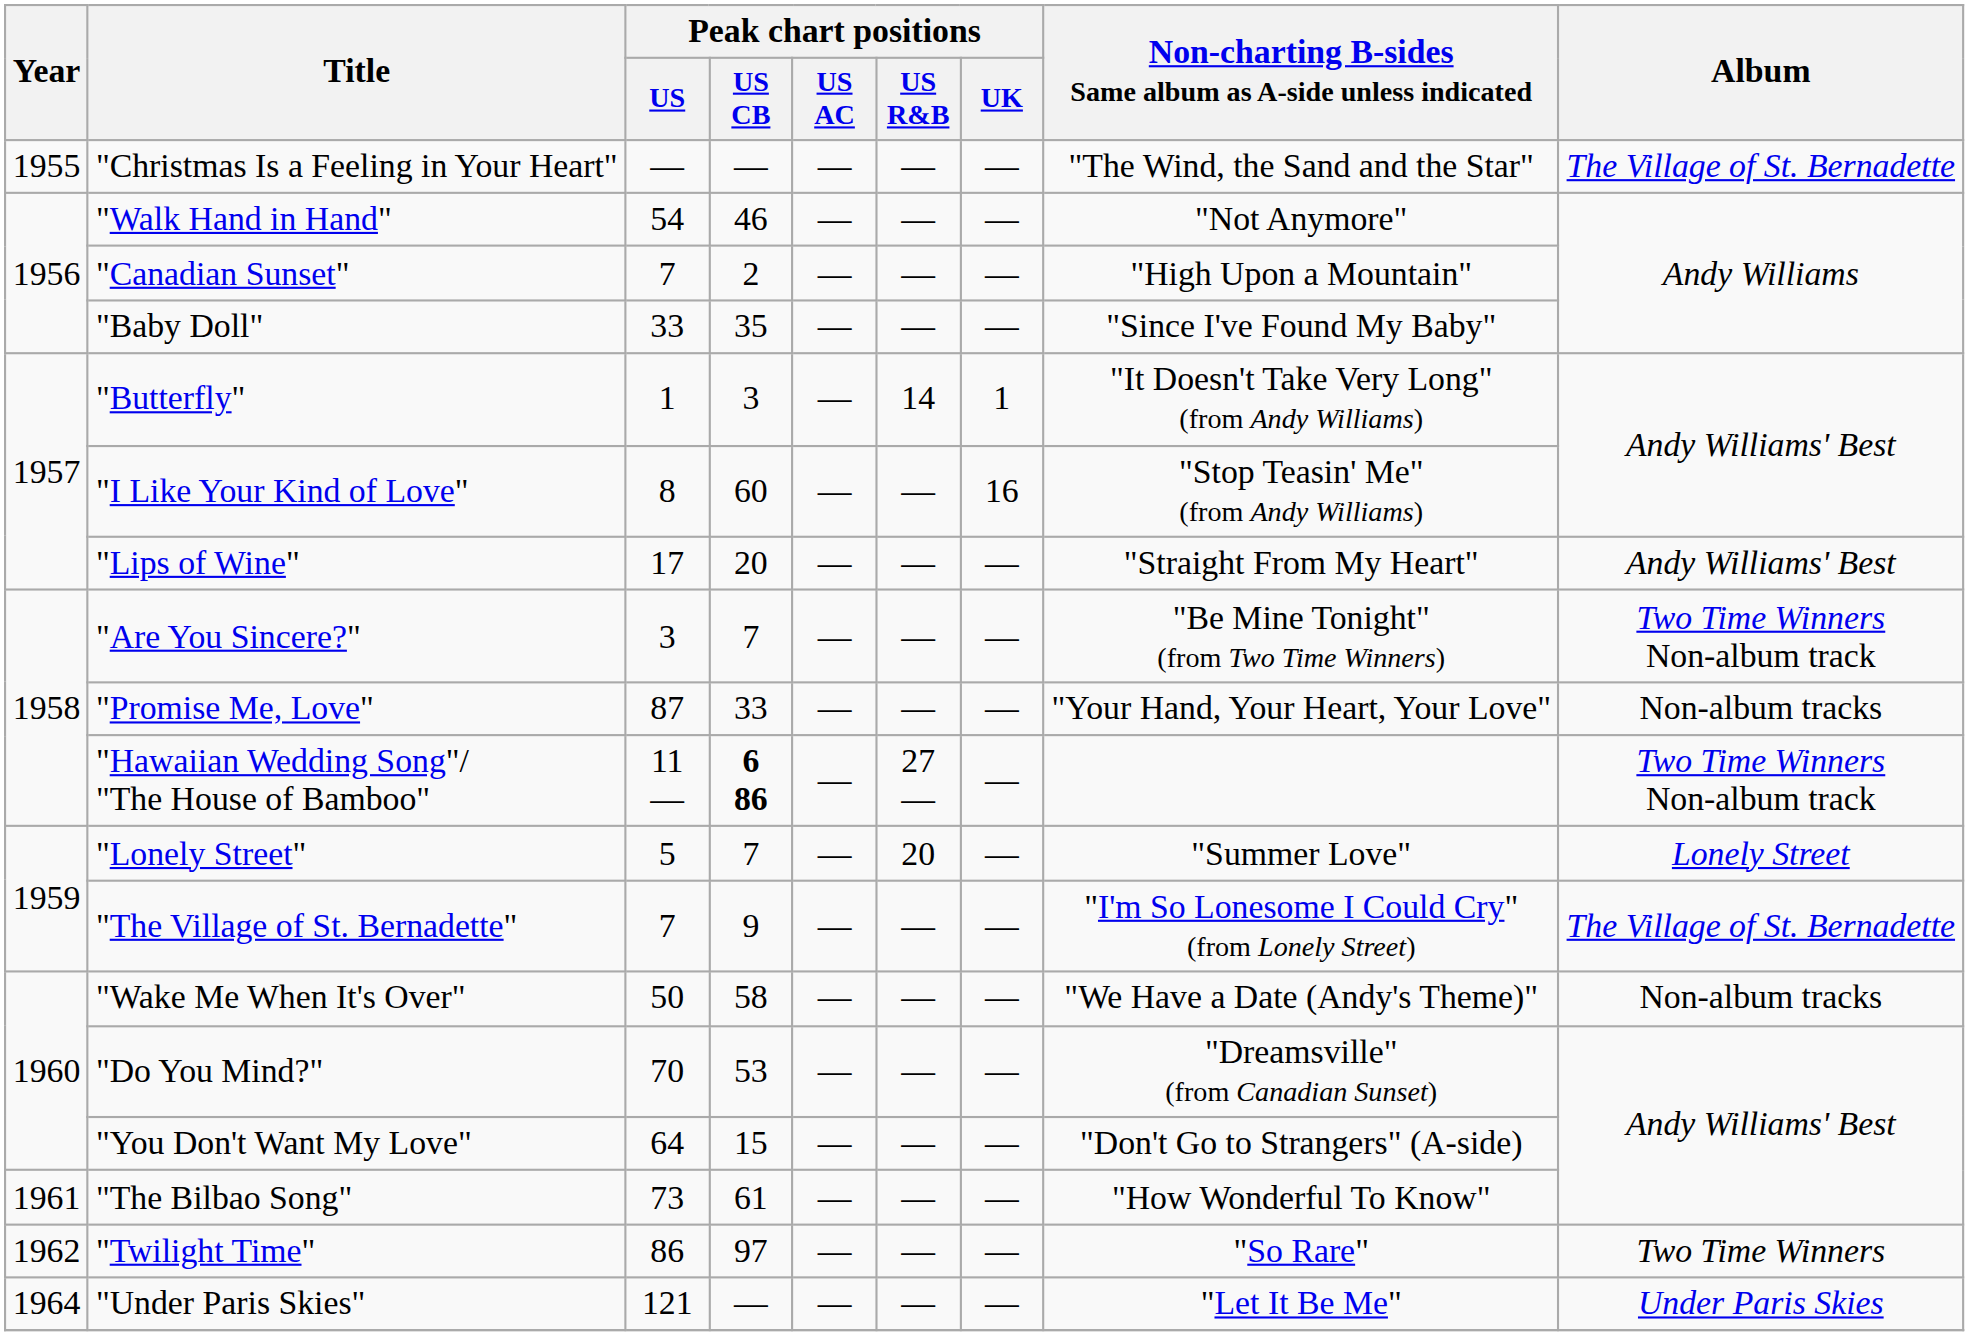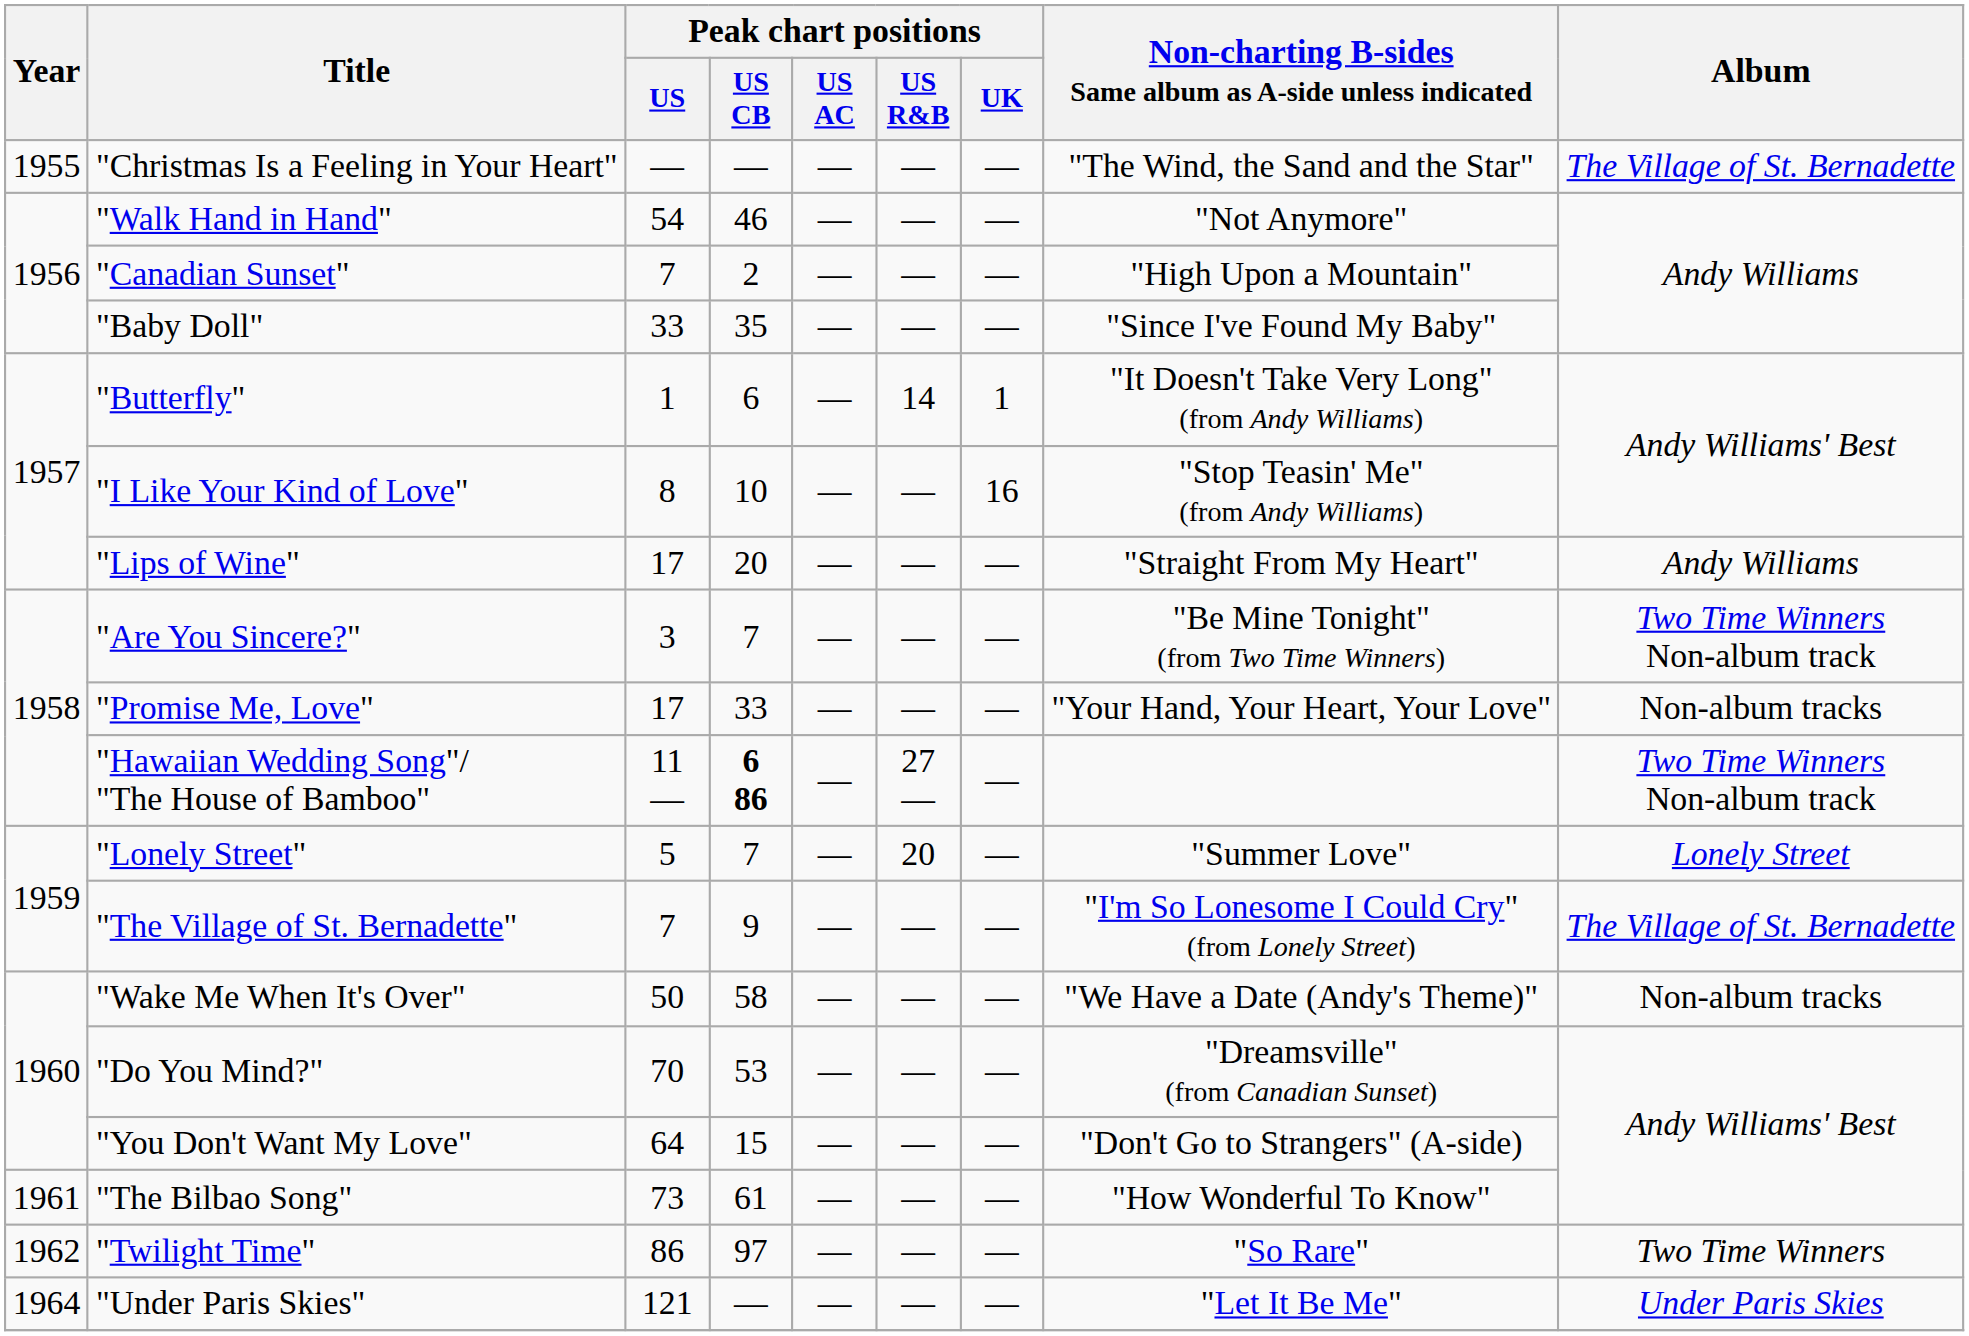"Butterfly" | Peak chart positions / US CB: 3 -> 6
"I Like Your Kind of Love" | Peak chart positions / US CB: 60 -> 10
"Lips of Wine" | Album: Andy Williams' Best -> Andy Williams
"Promise Me, Love" | Peak chart positions / US: 87 -> 17
